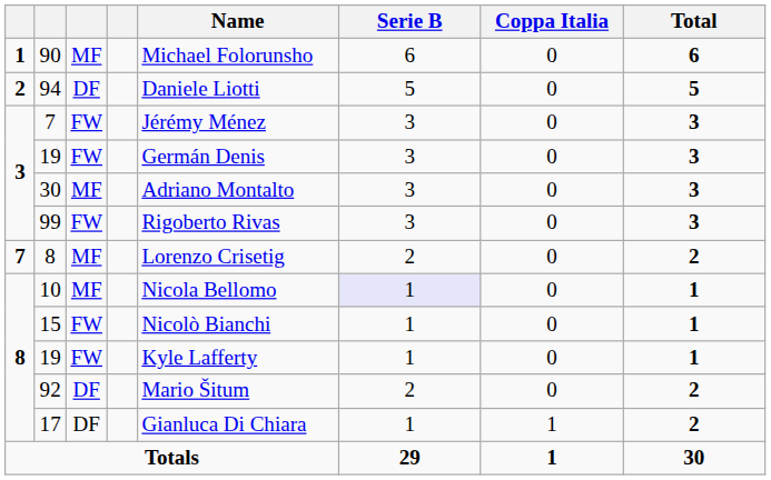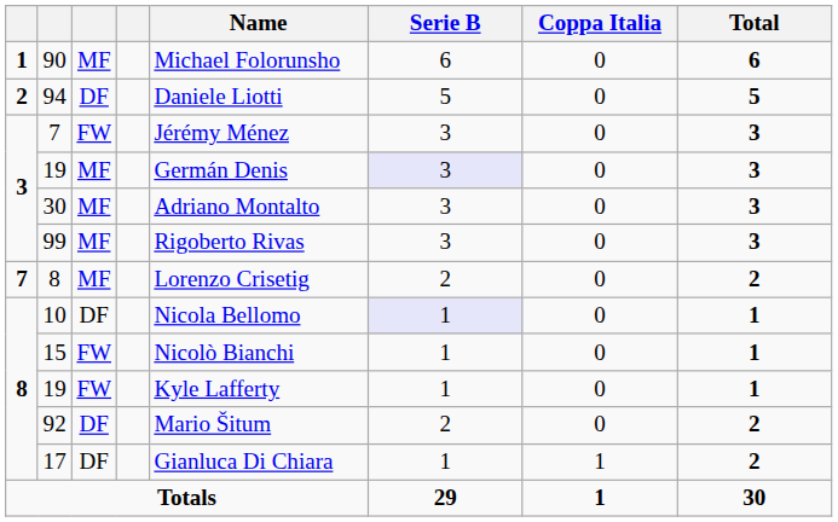3 / 19 | column 3: FW -> MF
3 / 19 | Serie B: no background -> lavender background
99 | column 3: FW -> MF
10 | column 3: MF -> DF
